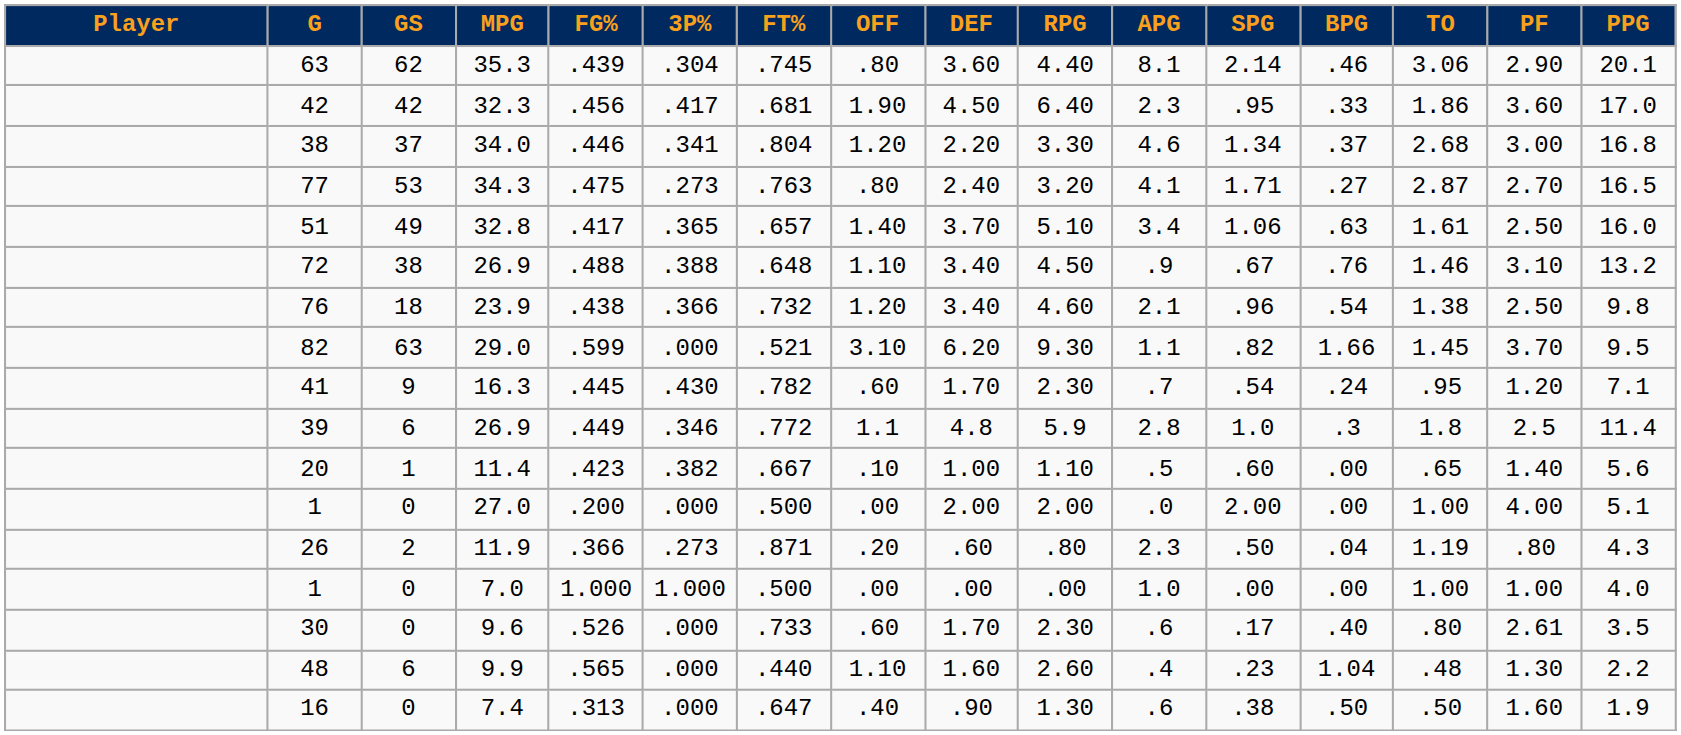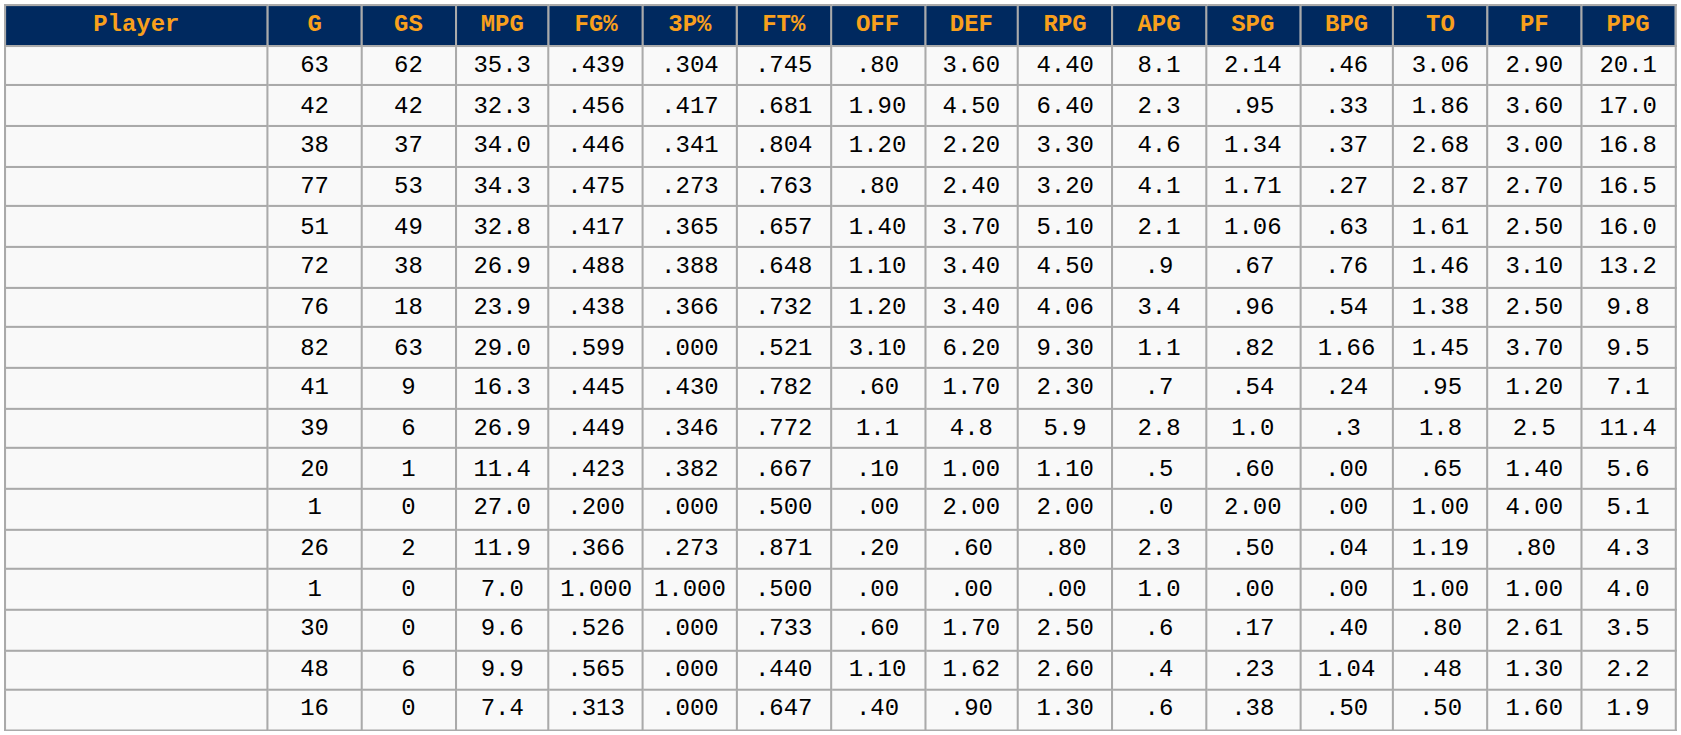51 | APG: 3.4 -> 2.1
76 | RPG: 4.60 -> 4.06
76 | APG: 2.1 -> 3.4
30 | RPG: 2.30 -> 2.50
48 | DEF: 1.60 -> 1.62
